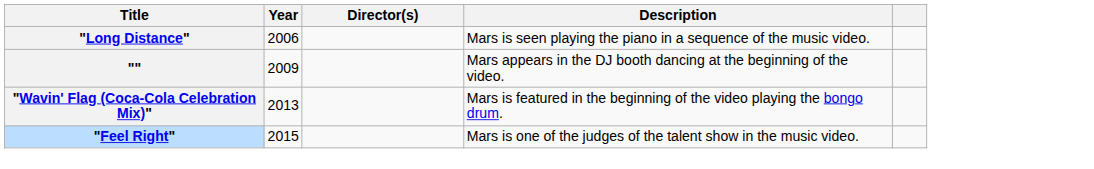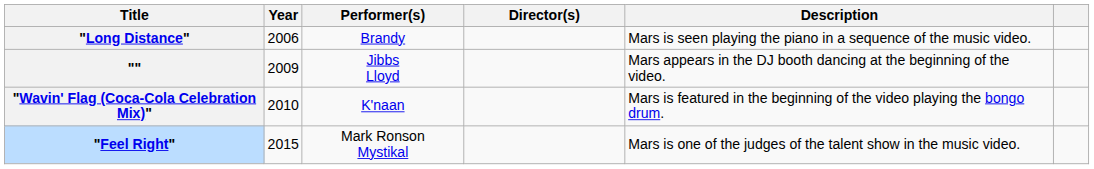+ column: Performer(s) | Brandy | Jibbs Lloyd | K'naan | Mark Ronson Mystikal
"Wavin' Flag (Coca-Cola Celebration Mix)" | Year: 2013 -> 2010
